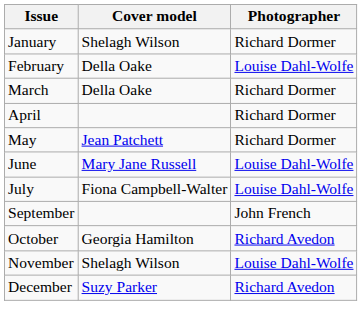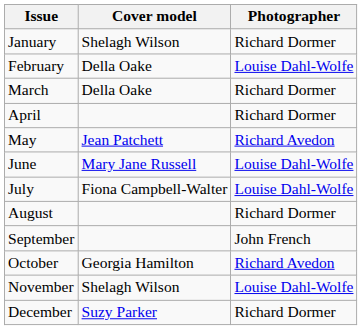May | Photographer: Richard Dormer -> Richard Avedon
+ row: August | Richard Dormer
December | Photographer: Richard Avedon -> Richard Dormer
